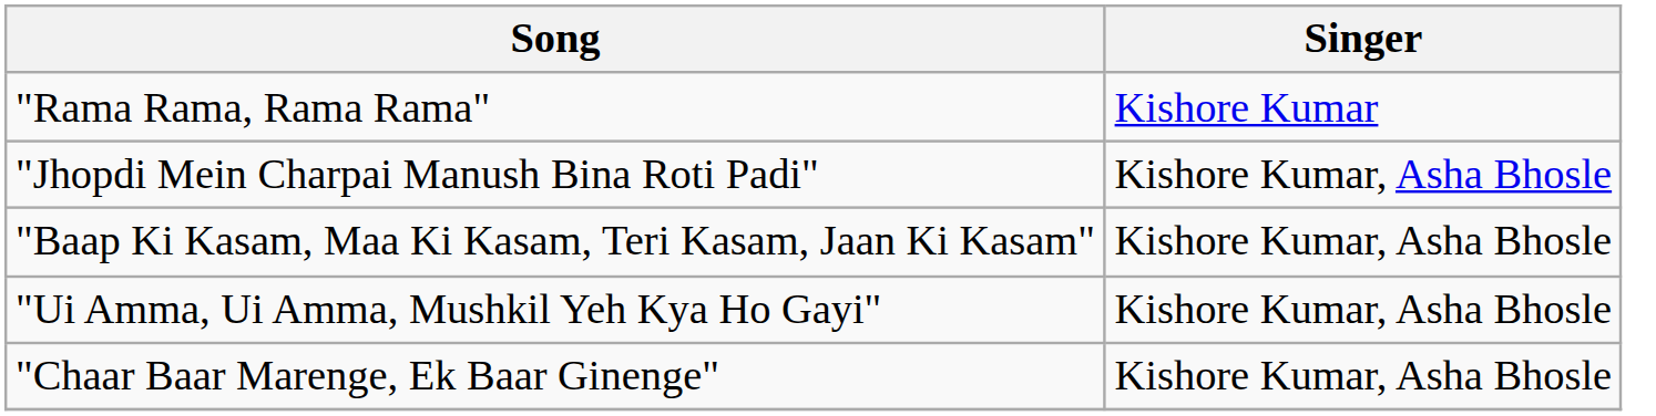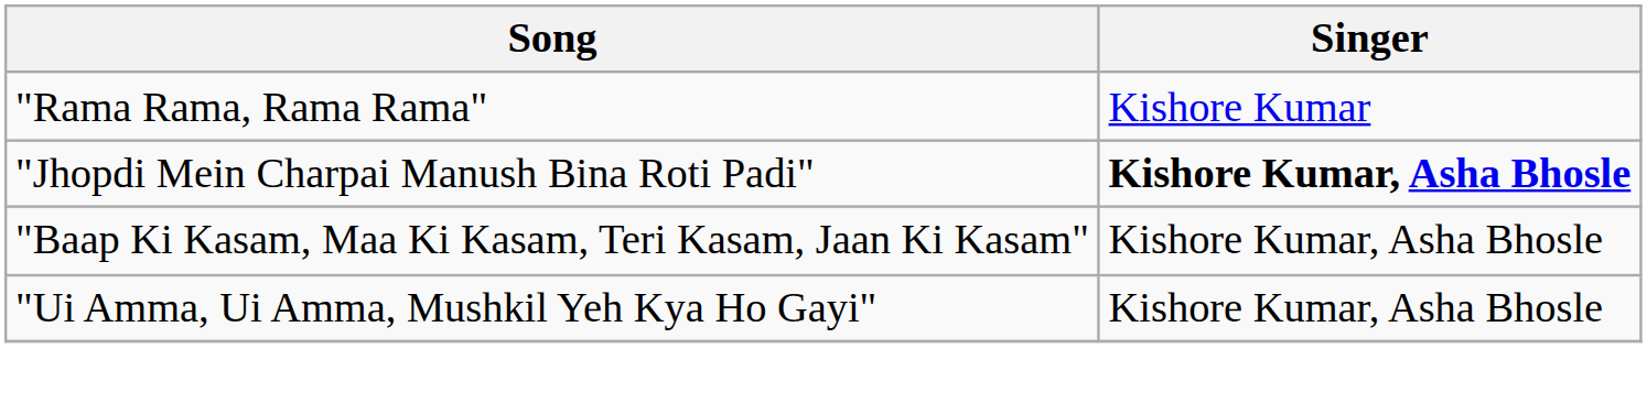"Jhopdi Mein Charpai Manush Bina Roti Padi" | Singer: normal -> bold
- row: "Chaar Baar Marenge, Ek Baar Ginenge" | Kishore Kumar, Asha Bhosle
